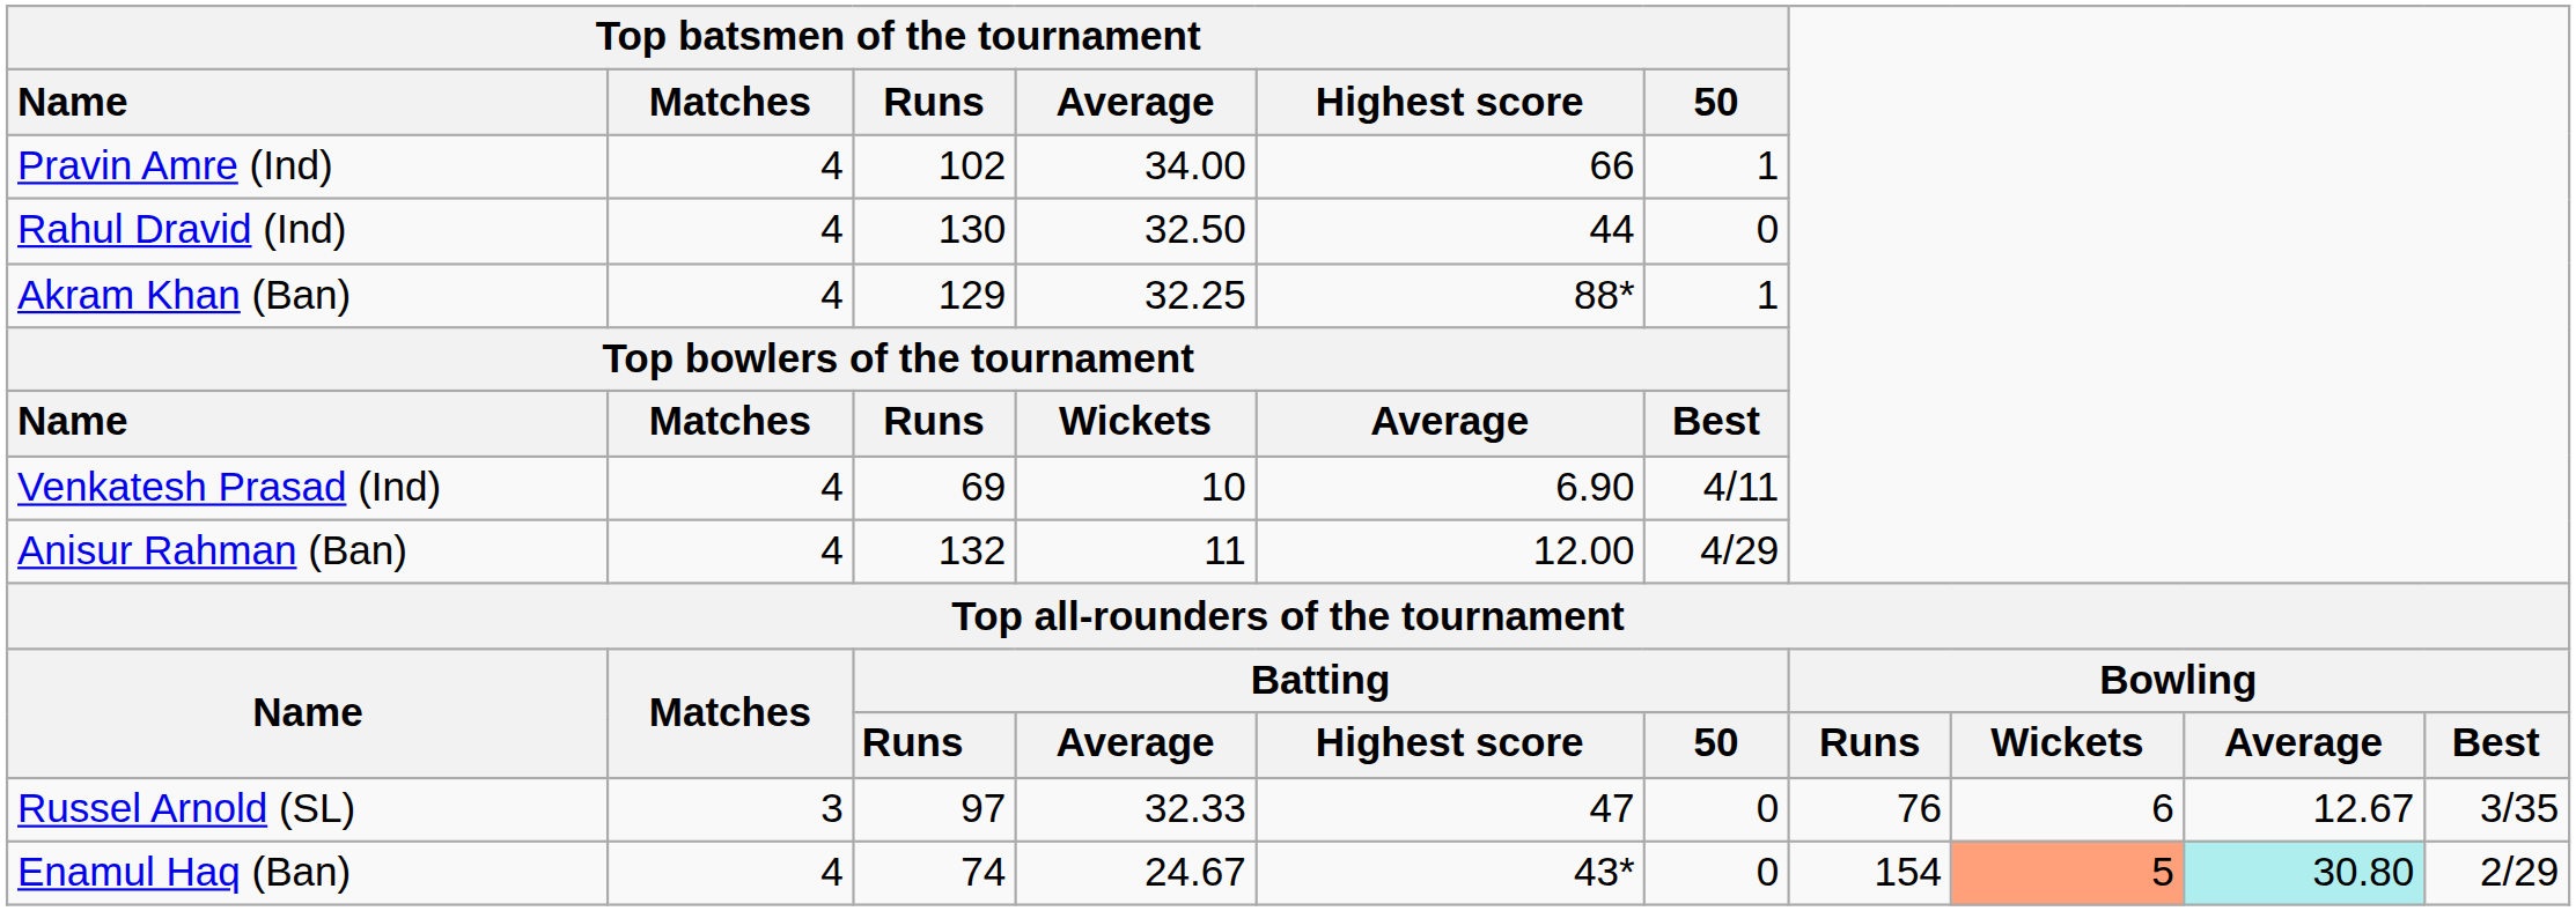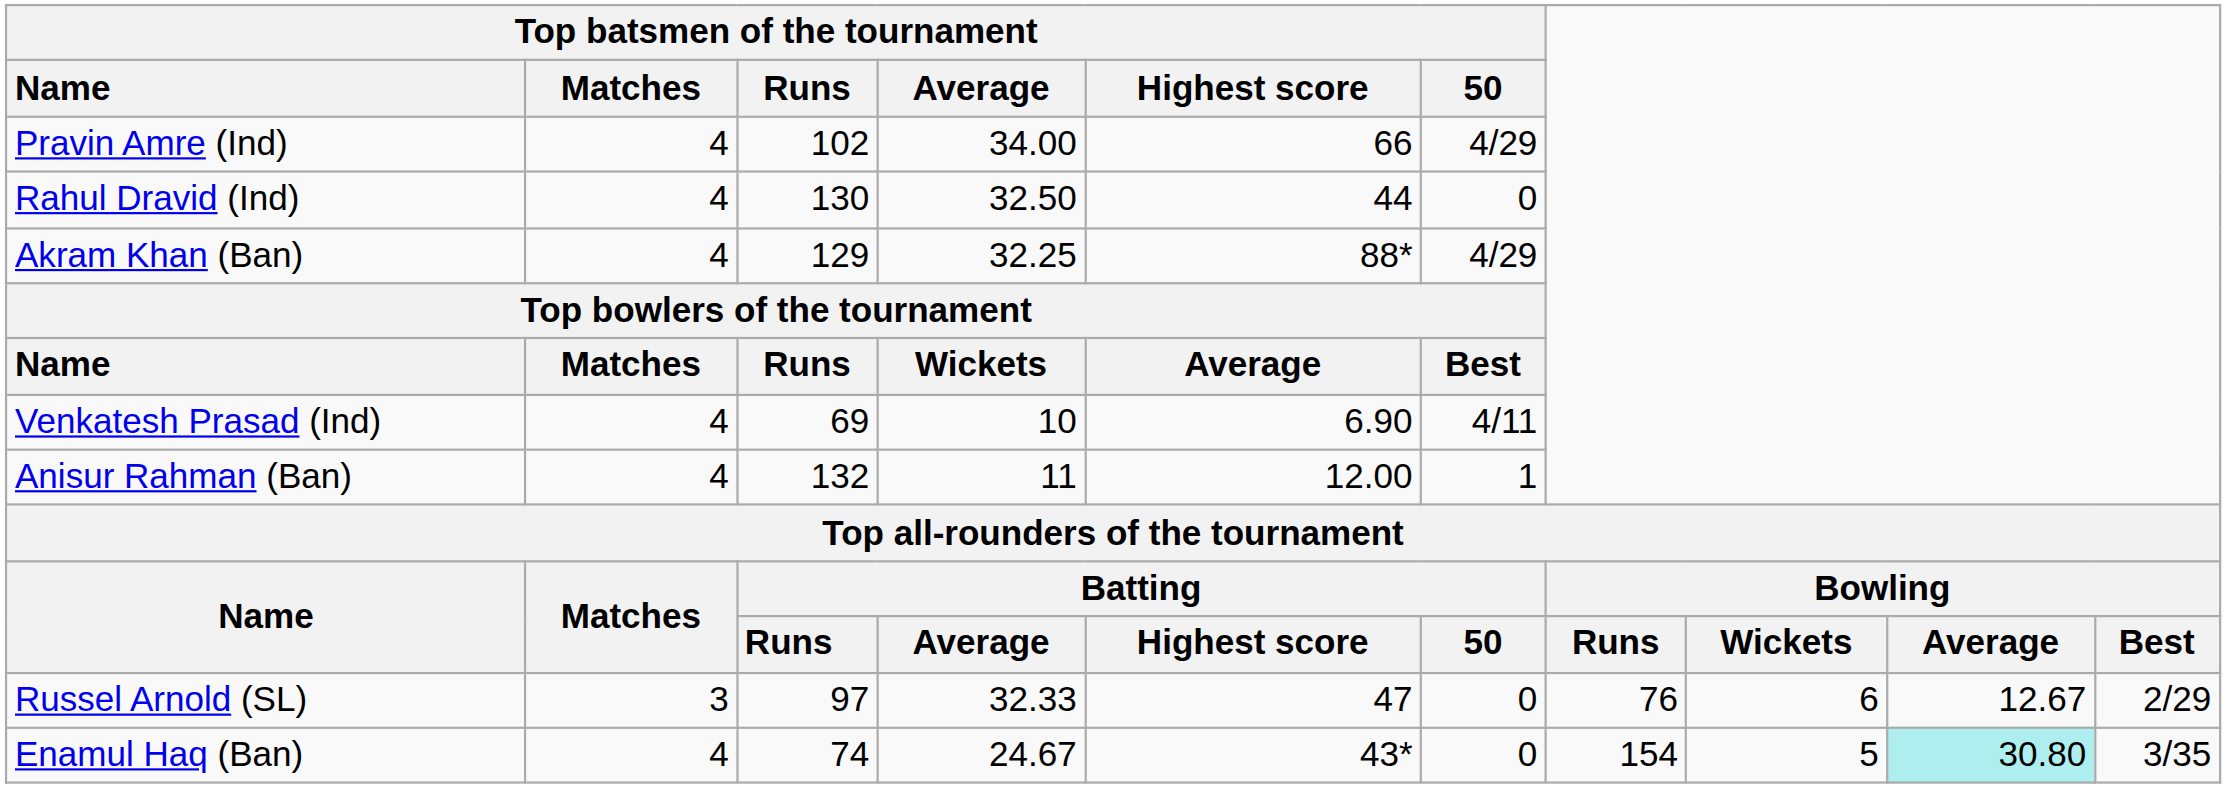Pravin Amre (Ind) | Top batsmen of the tournament / 50: 1 -> 4/29
Akram Khan (Ban) | Top batsmen of the tournament / 50: 1 -> 4/29
Anisur Rahman (Ban) | Top batsmen of the tournament / 50: 4/29 -> 1
Russel Arnold (SL) | column 10: 3/35 -> 2/29
Enamul Haq (Ban) | column 8: lightsalmon background -> no background
Enamul Haq (Ban) | column 10: 2/29 -> 3/35
